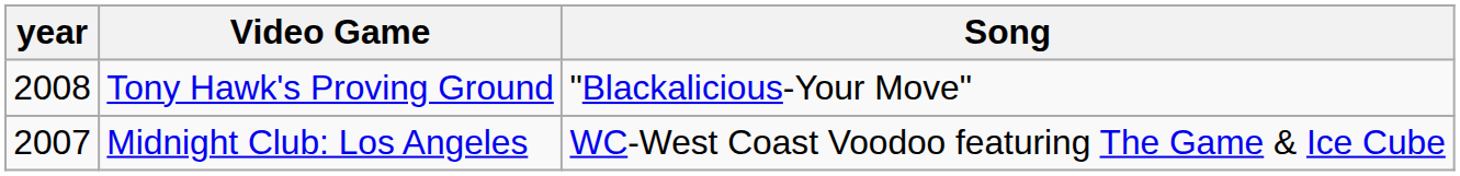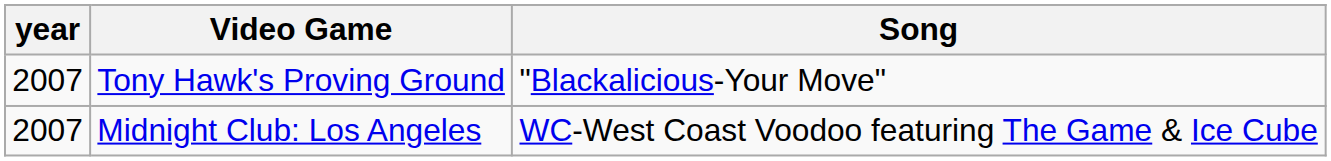Tony Hawk's Proving Ground | year: 2008 -> 2007
